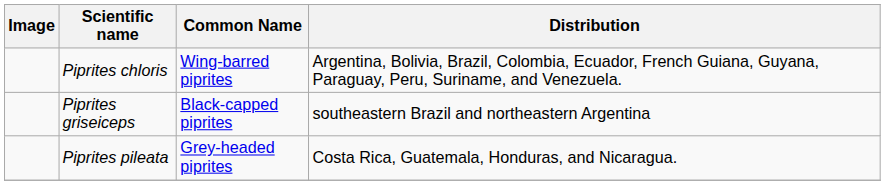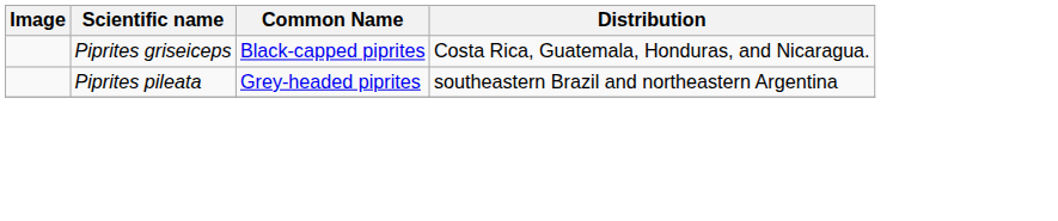- row: Piprites chloris | Wing-barred piprites | Argentina, Bolivia, Brazil, Colombia, Ecuador, French Guiana, Guyana, Paraguay, Peru, Suriname, and Venezuela.
Piprites griseiceps | Distribution: southeastern Brazil and northeastern Argentina -> Costa Rica, Guatemala, Honduras, and Nicaragua.
Piprites pileata | Distribution: Costa Rica, Guatemala, Honduras, and Nicaragua. -> southeastern Brazil and northeastern Argentina
